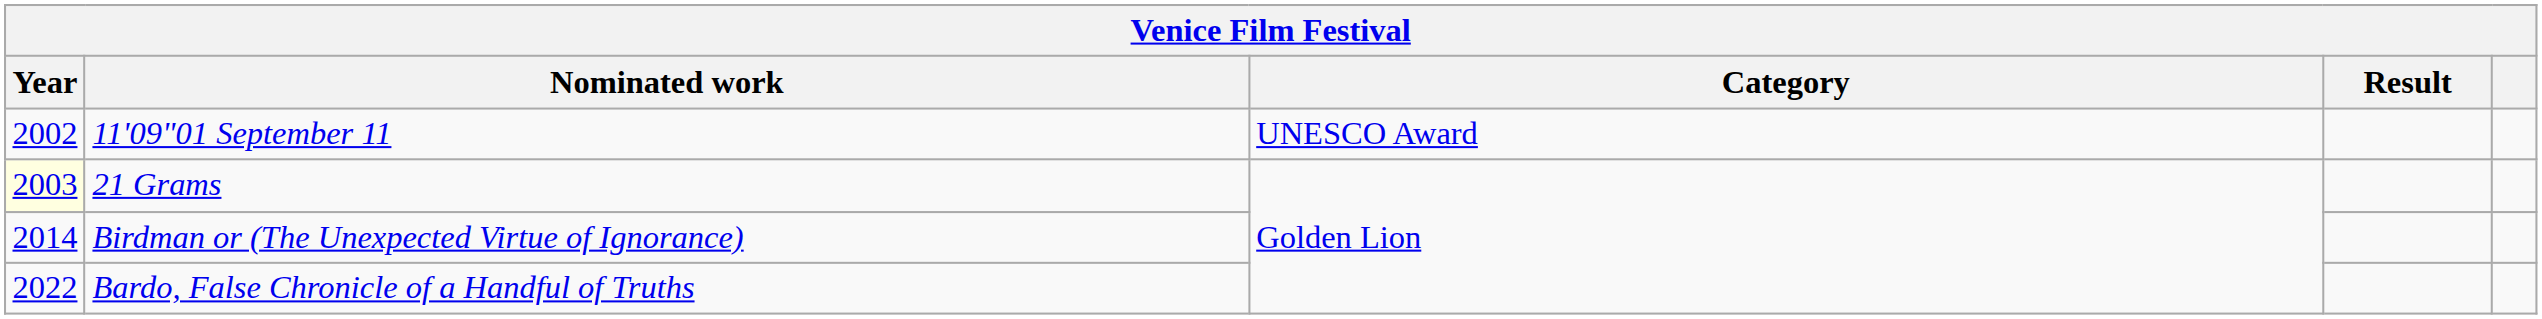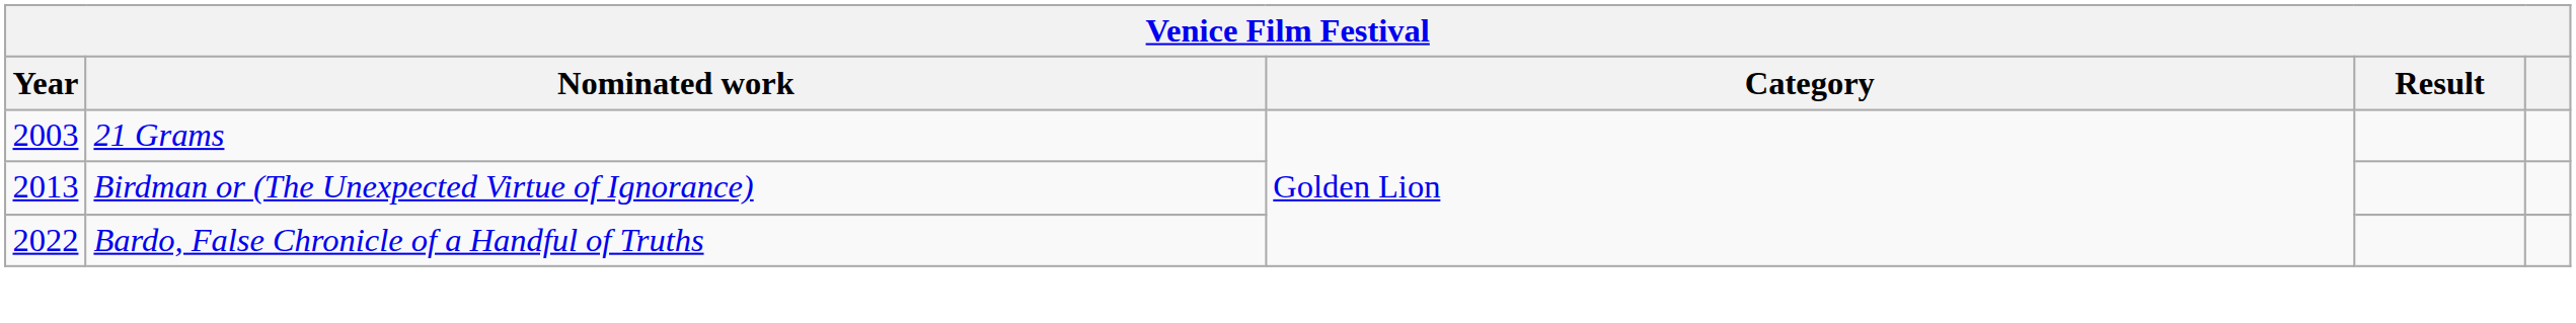- row: 2002 | 11'09"01 September 11 | UNESCO Award
21 Grams | Year: lightyellow background -> no background
Birdman or (The Unexpected Virtue of Ignorance) | Year: 2014 -> 2013
